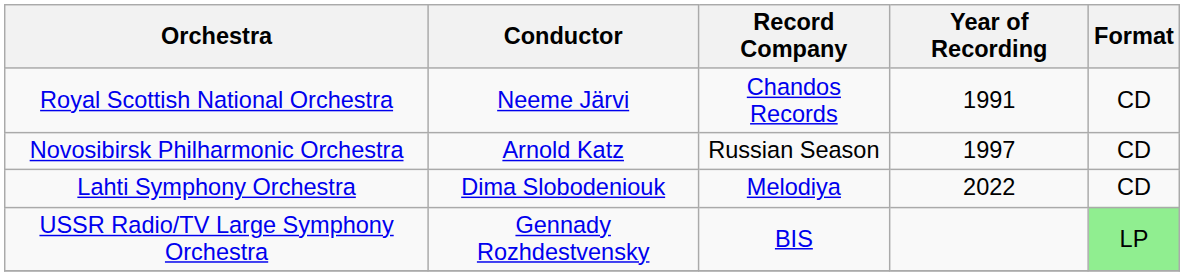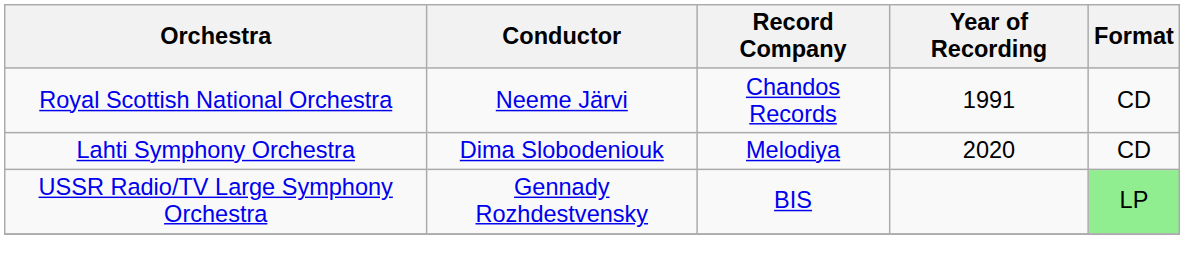- row: Novosibirsk Philharmonic Orchestra | Arnold Katz | Russian Season | 1997 | CD
Lahti Symphony Orchestra | Year of Recording: 2022 -> 2020
